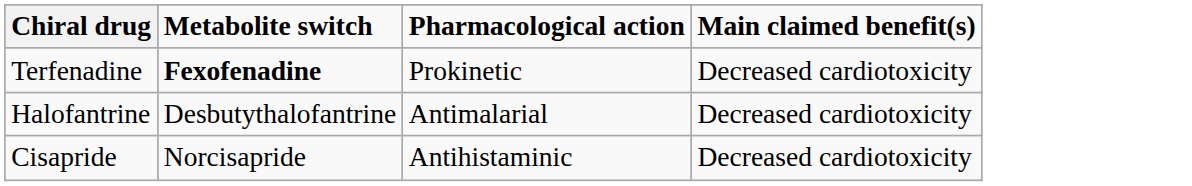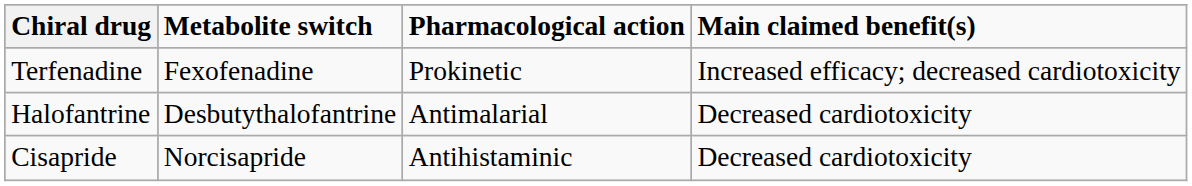Terfenadine | Metabolite switch: bold -> normal
Terfenadine | Main claimed benefit(s): Decreased cardiotoxicity -> Increased efficacy; decreased cardiotoxicity
